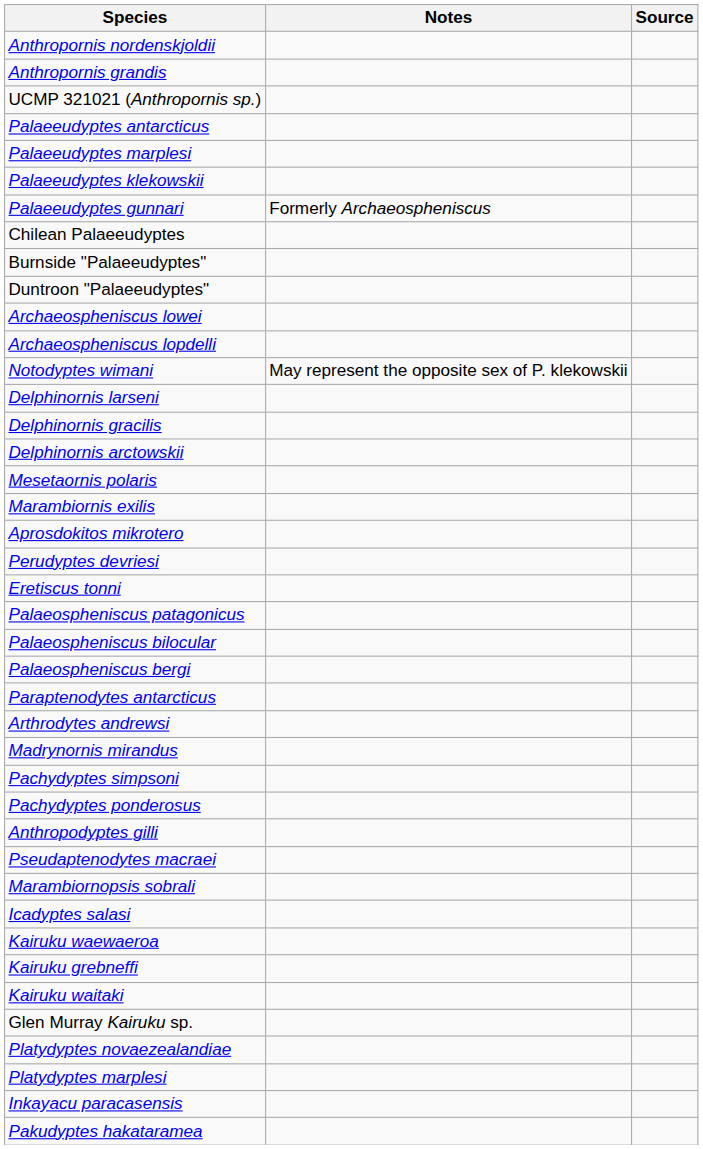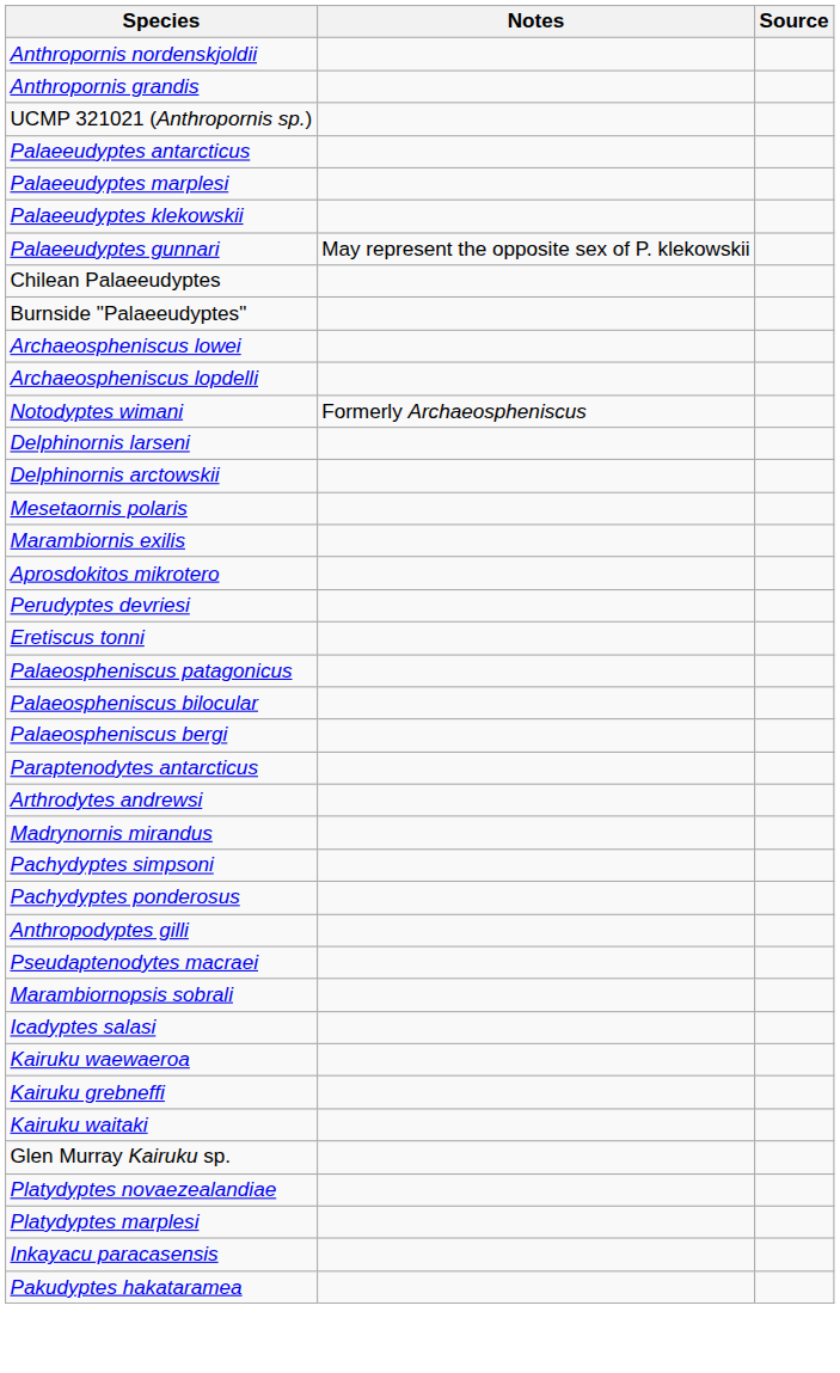Palaeeudyptes gunnari | Notes: Formerly Archaeospheniscus -> May represent the opposite sex of P. klekowskii
- row: Duntroon "Palaeeudyptes"
Notodyptes wimani | Notes: May represent the opposite sex of P. klekowskii -> Formerly Archaeospheniscus
- row: Delphinornis gracilis
